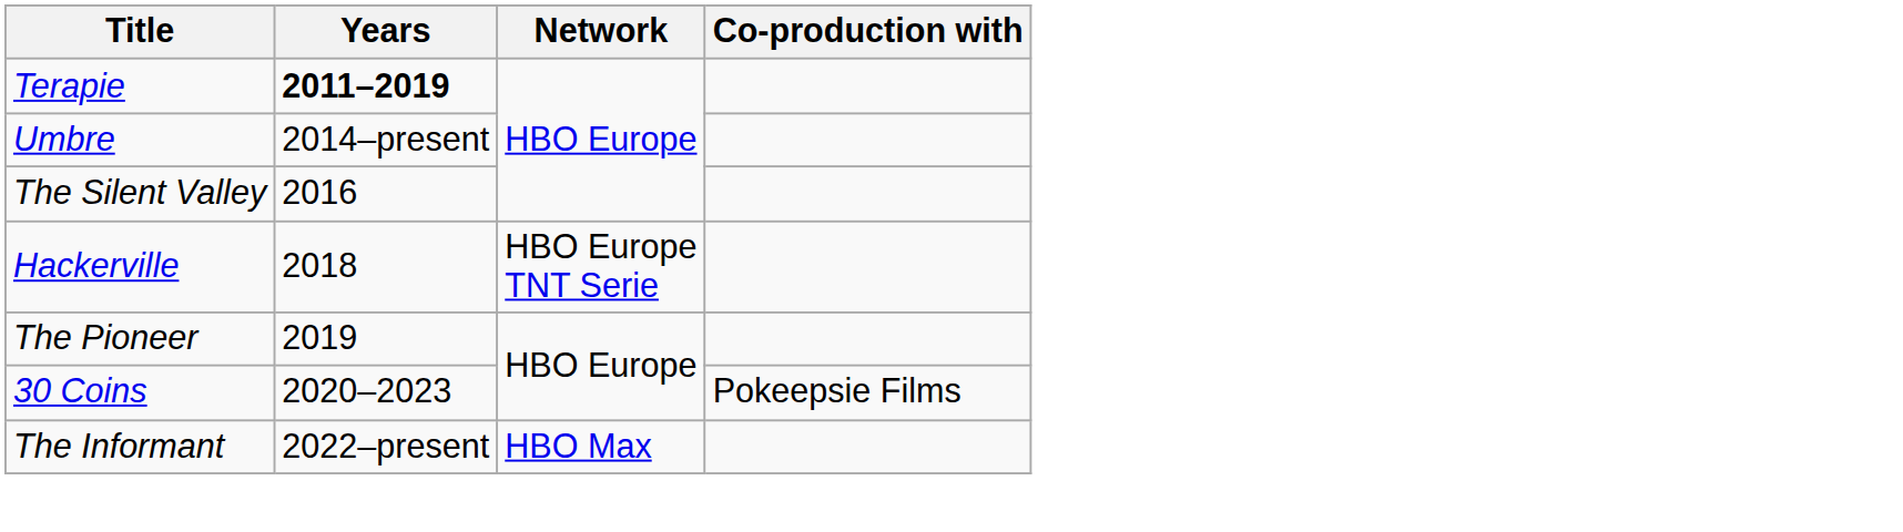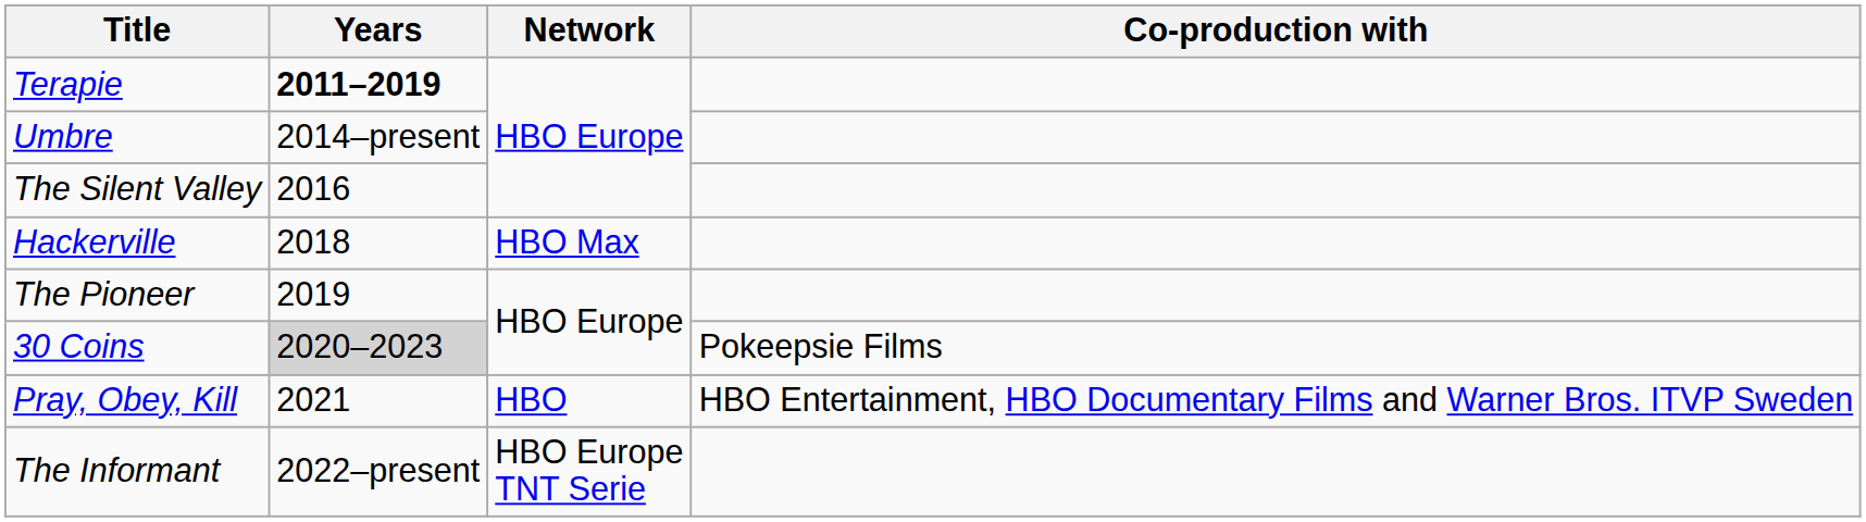Hackerville | Network: HBO Europe TNT Serie -> HBO Max
30 Coins | Years: no background -> lightgrey background
+ row: Pray, Obey, Kill | 2021 | HBO | HBO Entertainment, HBO Documentary Films and Warner Bros. ITVP Sweden
The Informant | Network: HBO Max -> HBO Europe TNT Serie
